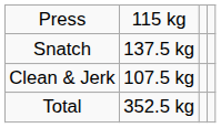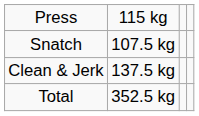Snatch | column 2: 137.5 kg -> 107.5 kg
Clean & Jerk | column 2: 107.5 kg -> 137.5 kg
